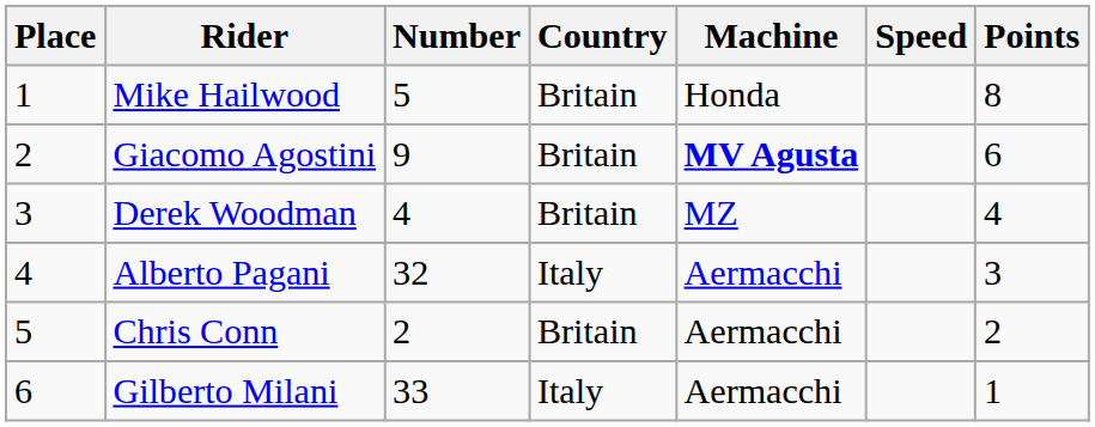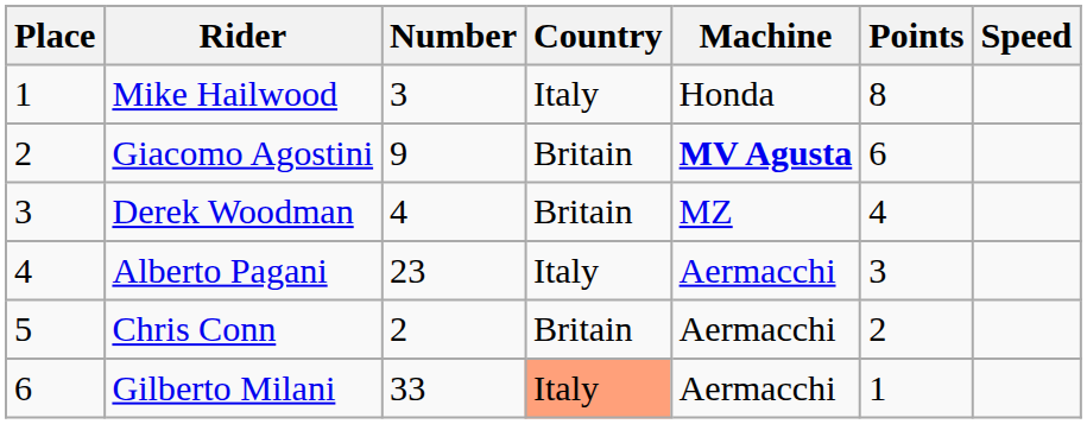columns swapped: Speed <-> Points
Mike Hailwood | Number: 5 -> 3
Mike Hailwood | Country: Britain -> Italy
Alberto Pagani | Number: 32 -> 23
Gilberto Milani | Country: no background -> lightsalmon background
